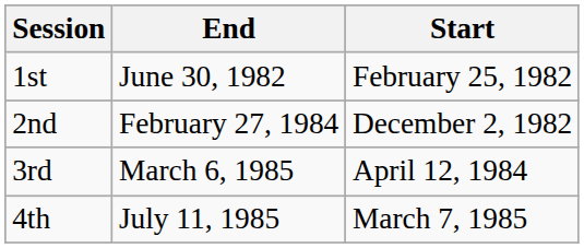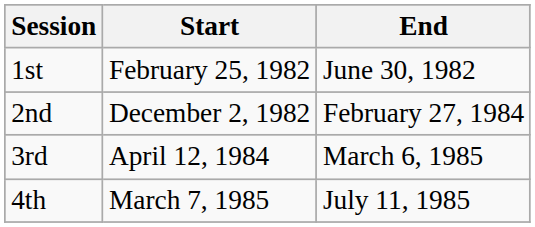columns swapped: Start <-> End
